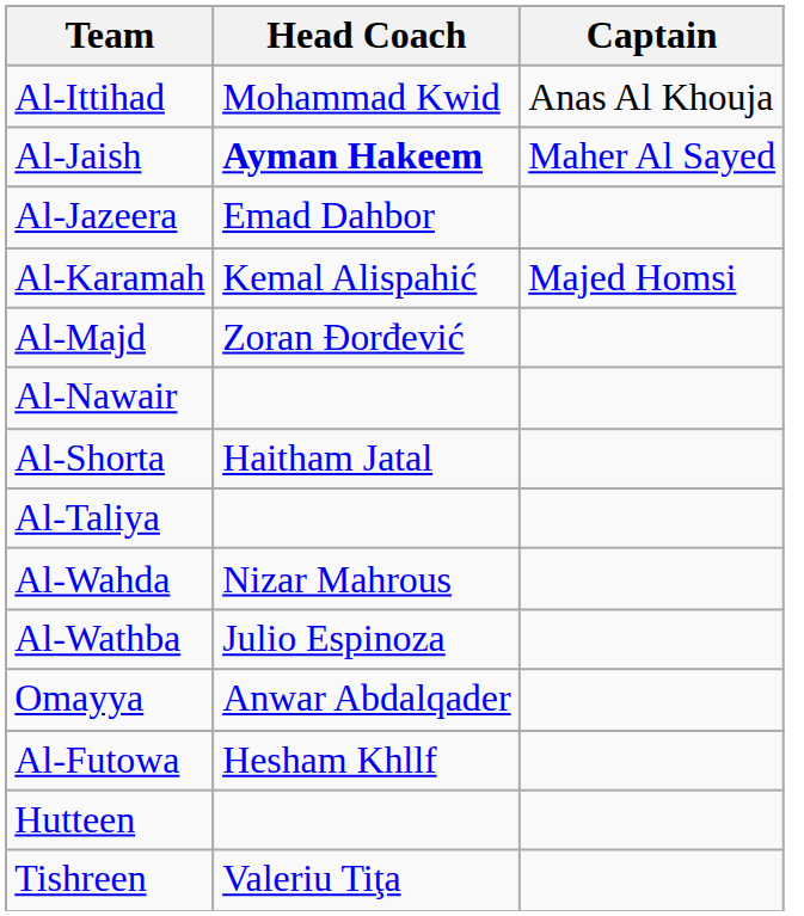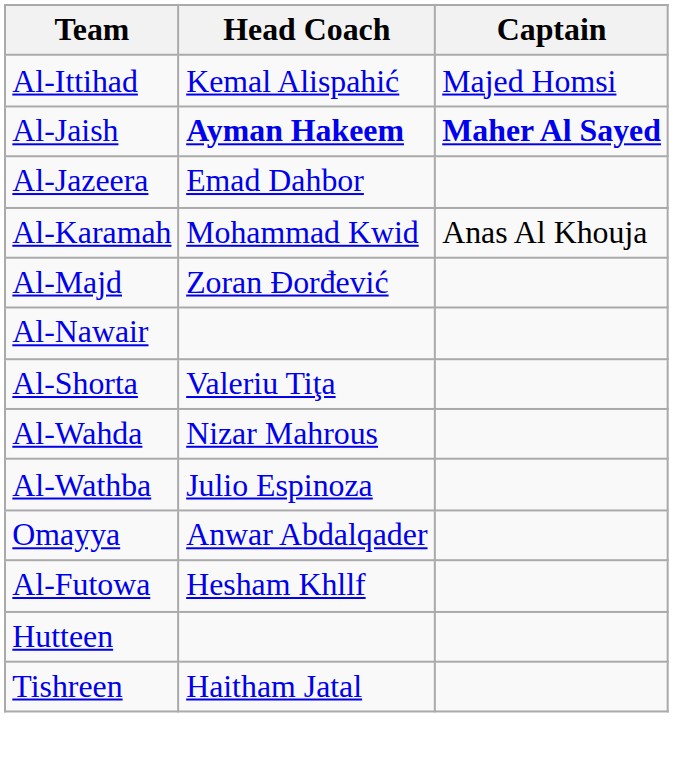Al-Ittihad | Head Coach: Mohammad Kwid -> Kemal Alispahić
Al-Ittihad | Captain: Anas Al Khouja -> Majed Homsi
Al-Jaish | Captain: normal -> bold
Al-Karamah | Head Coach: Kemal Alispahić -> Mohammad Kwid
Al-Karamah | Captain: Majed Homsi -> Anas Al Khouja
Al-Shorta | Head Coach: Haitham Jatal -> Valeriu Tiţa
- row: Al-Taliya
Tishreen | Head Coach: Valeriu Tiţa -> Haitham Jatal
